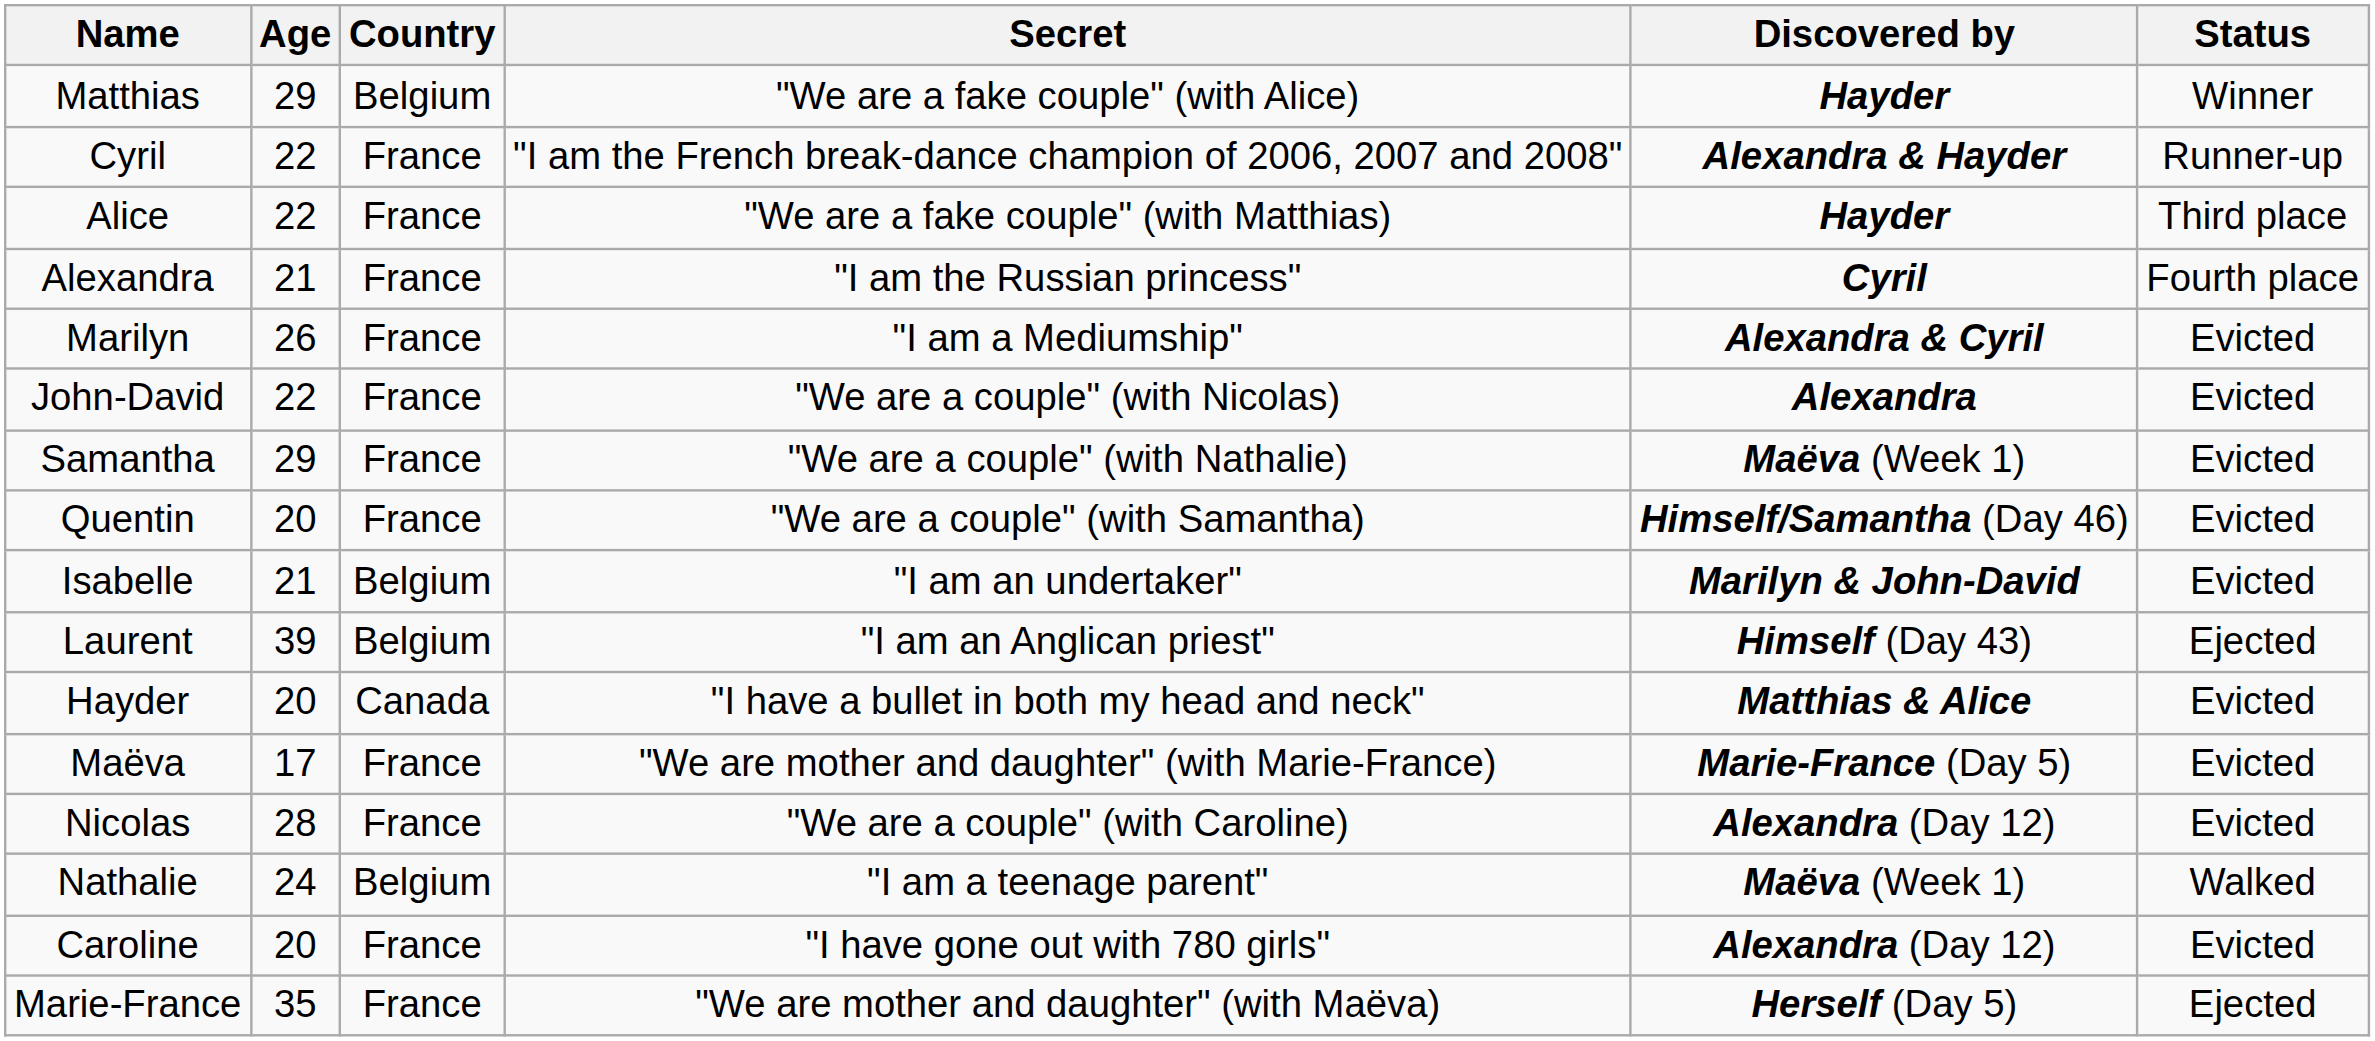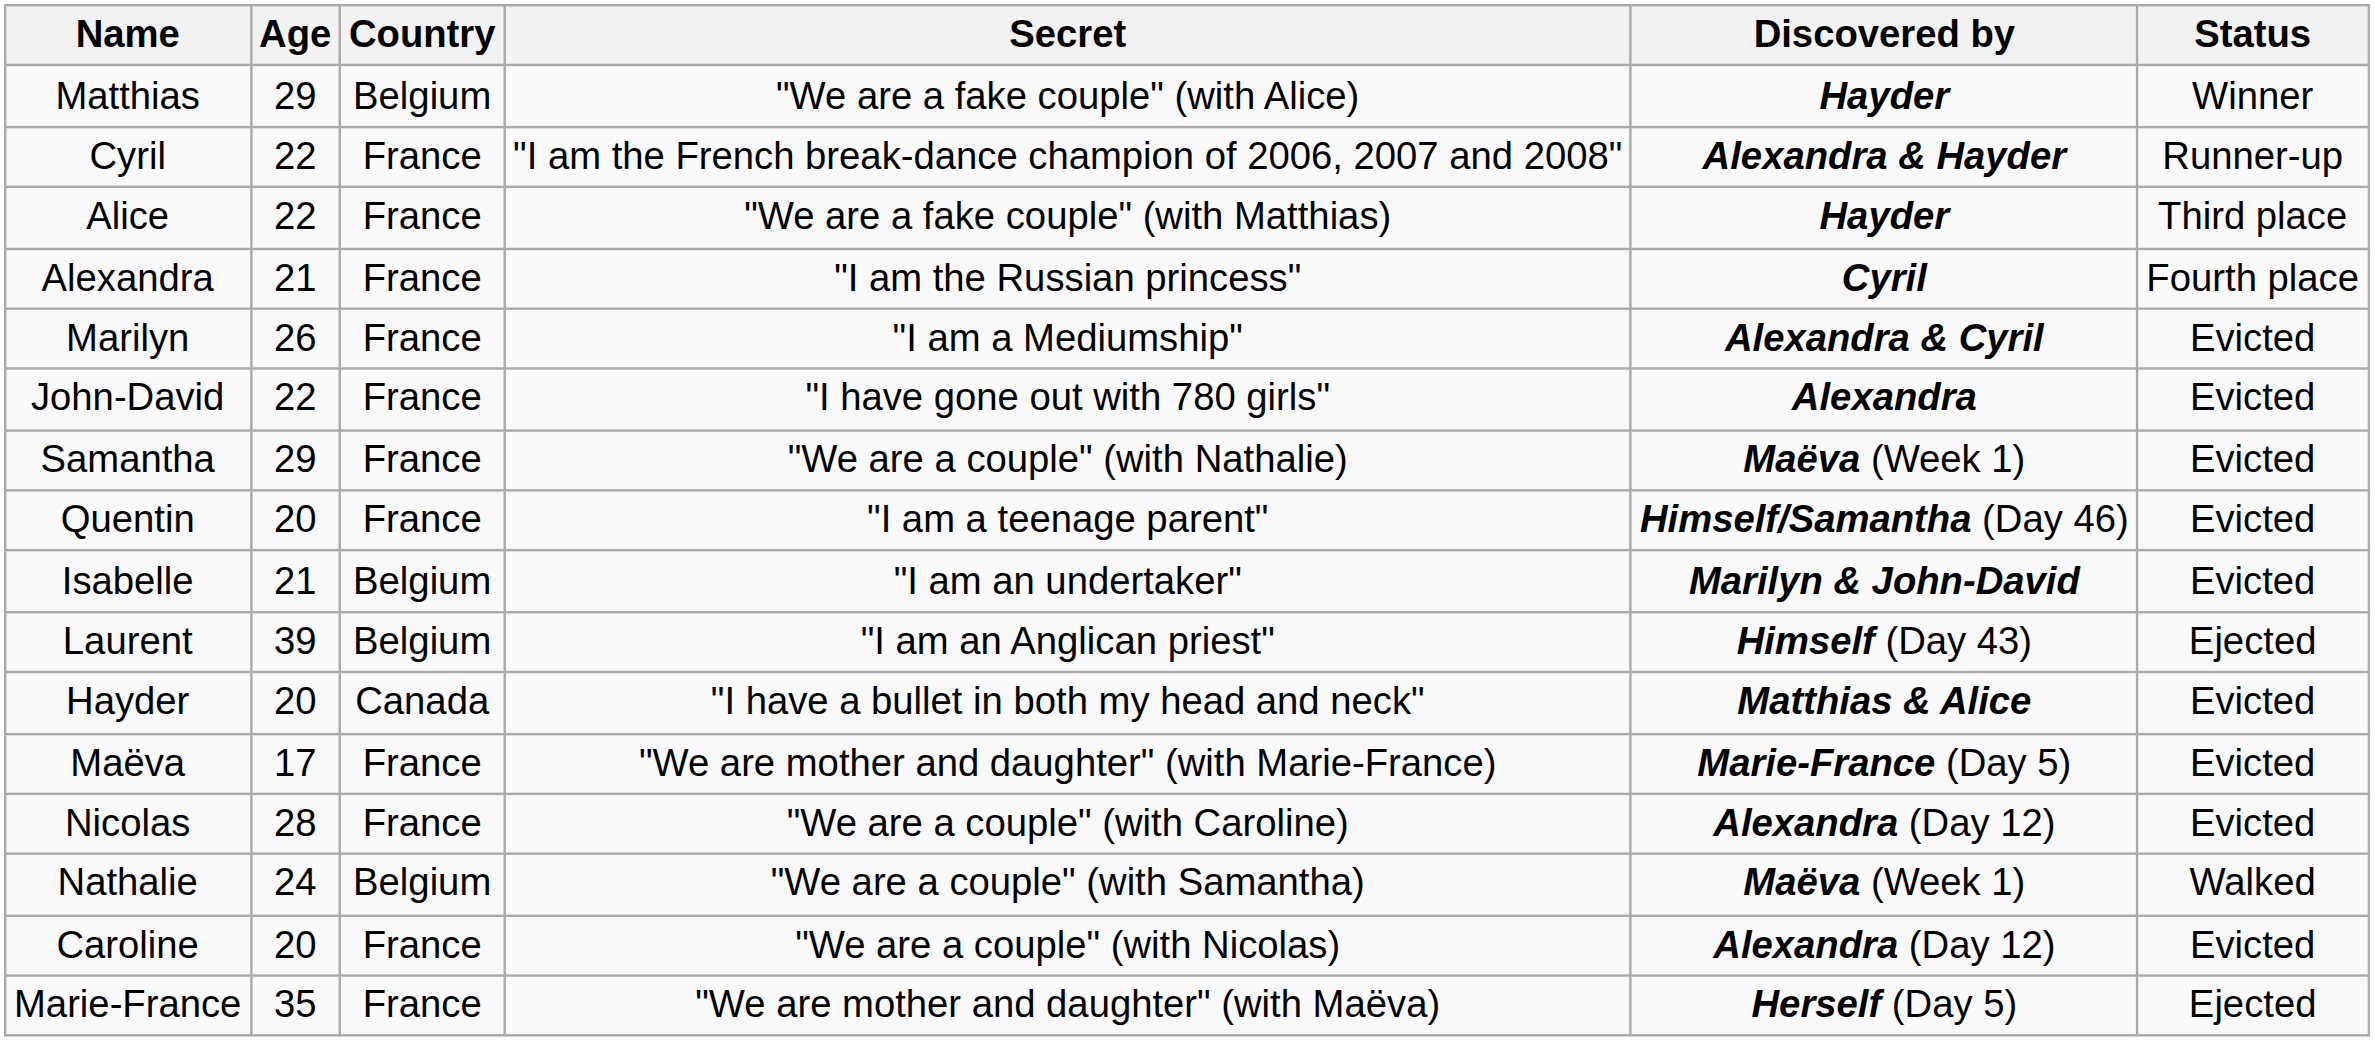John-David | Secret: "We are a couple" (with Nicolas) -> "I have gone out with 780 girls"
Quentin | Secret: "We are a couple" (with Samantha) -> "I am a teenage parent"
Nathalie | Secret: "I am a teenage parent" -> "We are a couple" (with Samantha)
Caroline | Secret: "I have gone out with 780 girls" -> "We are a couple" (with Nicolas)
